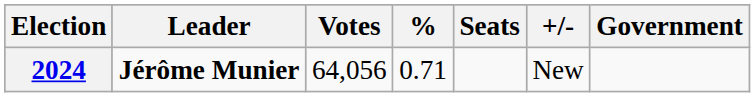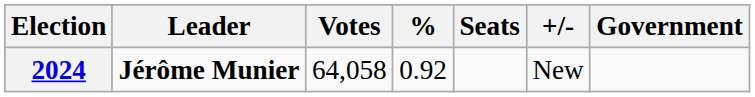2024 | Votes: 64,056 -> 64,058
2024 | %: 0.71 -> 0.92
